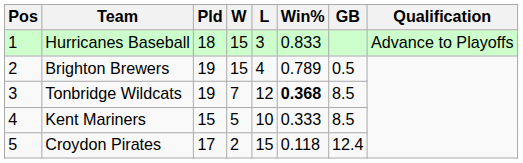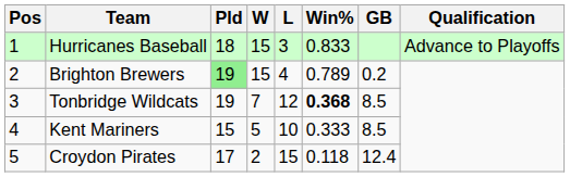Brighton Brewers | Pld: no background -> lightgreen background
Brighton Brewers | GB: 0.5 -> 0.2
